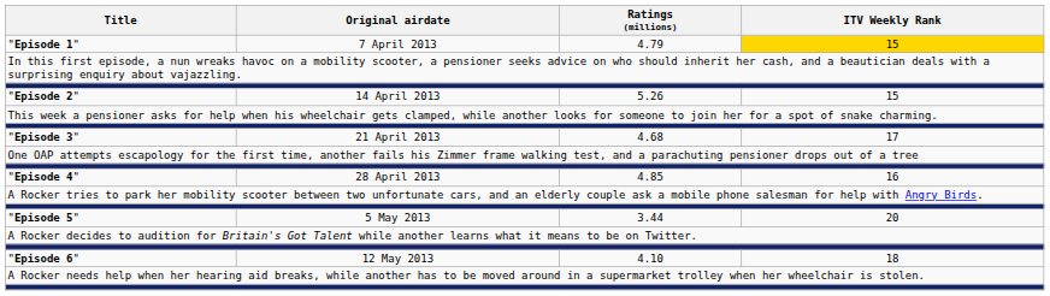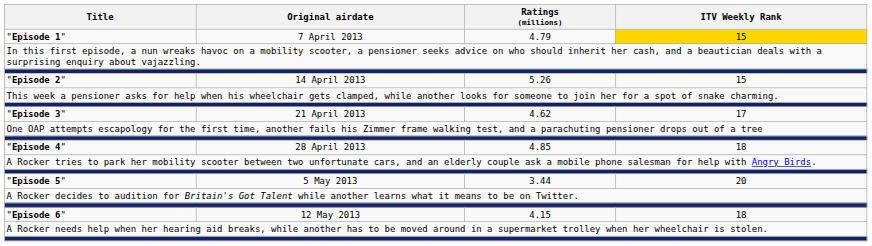"Episode 3" | Ratings (millions): 4.68 -> 4.62
"Episode 4" | ITV Weekly Rank: 16 -> 18
"Episode 6" | Ratings (millions): 4.10 -> 4.15
